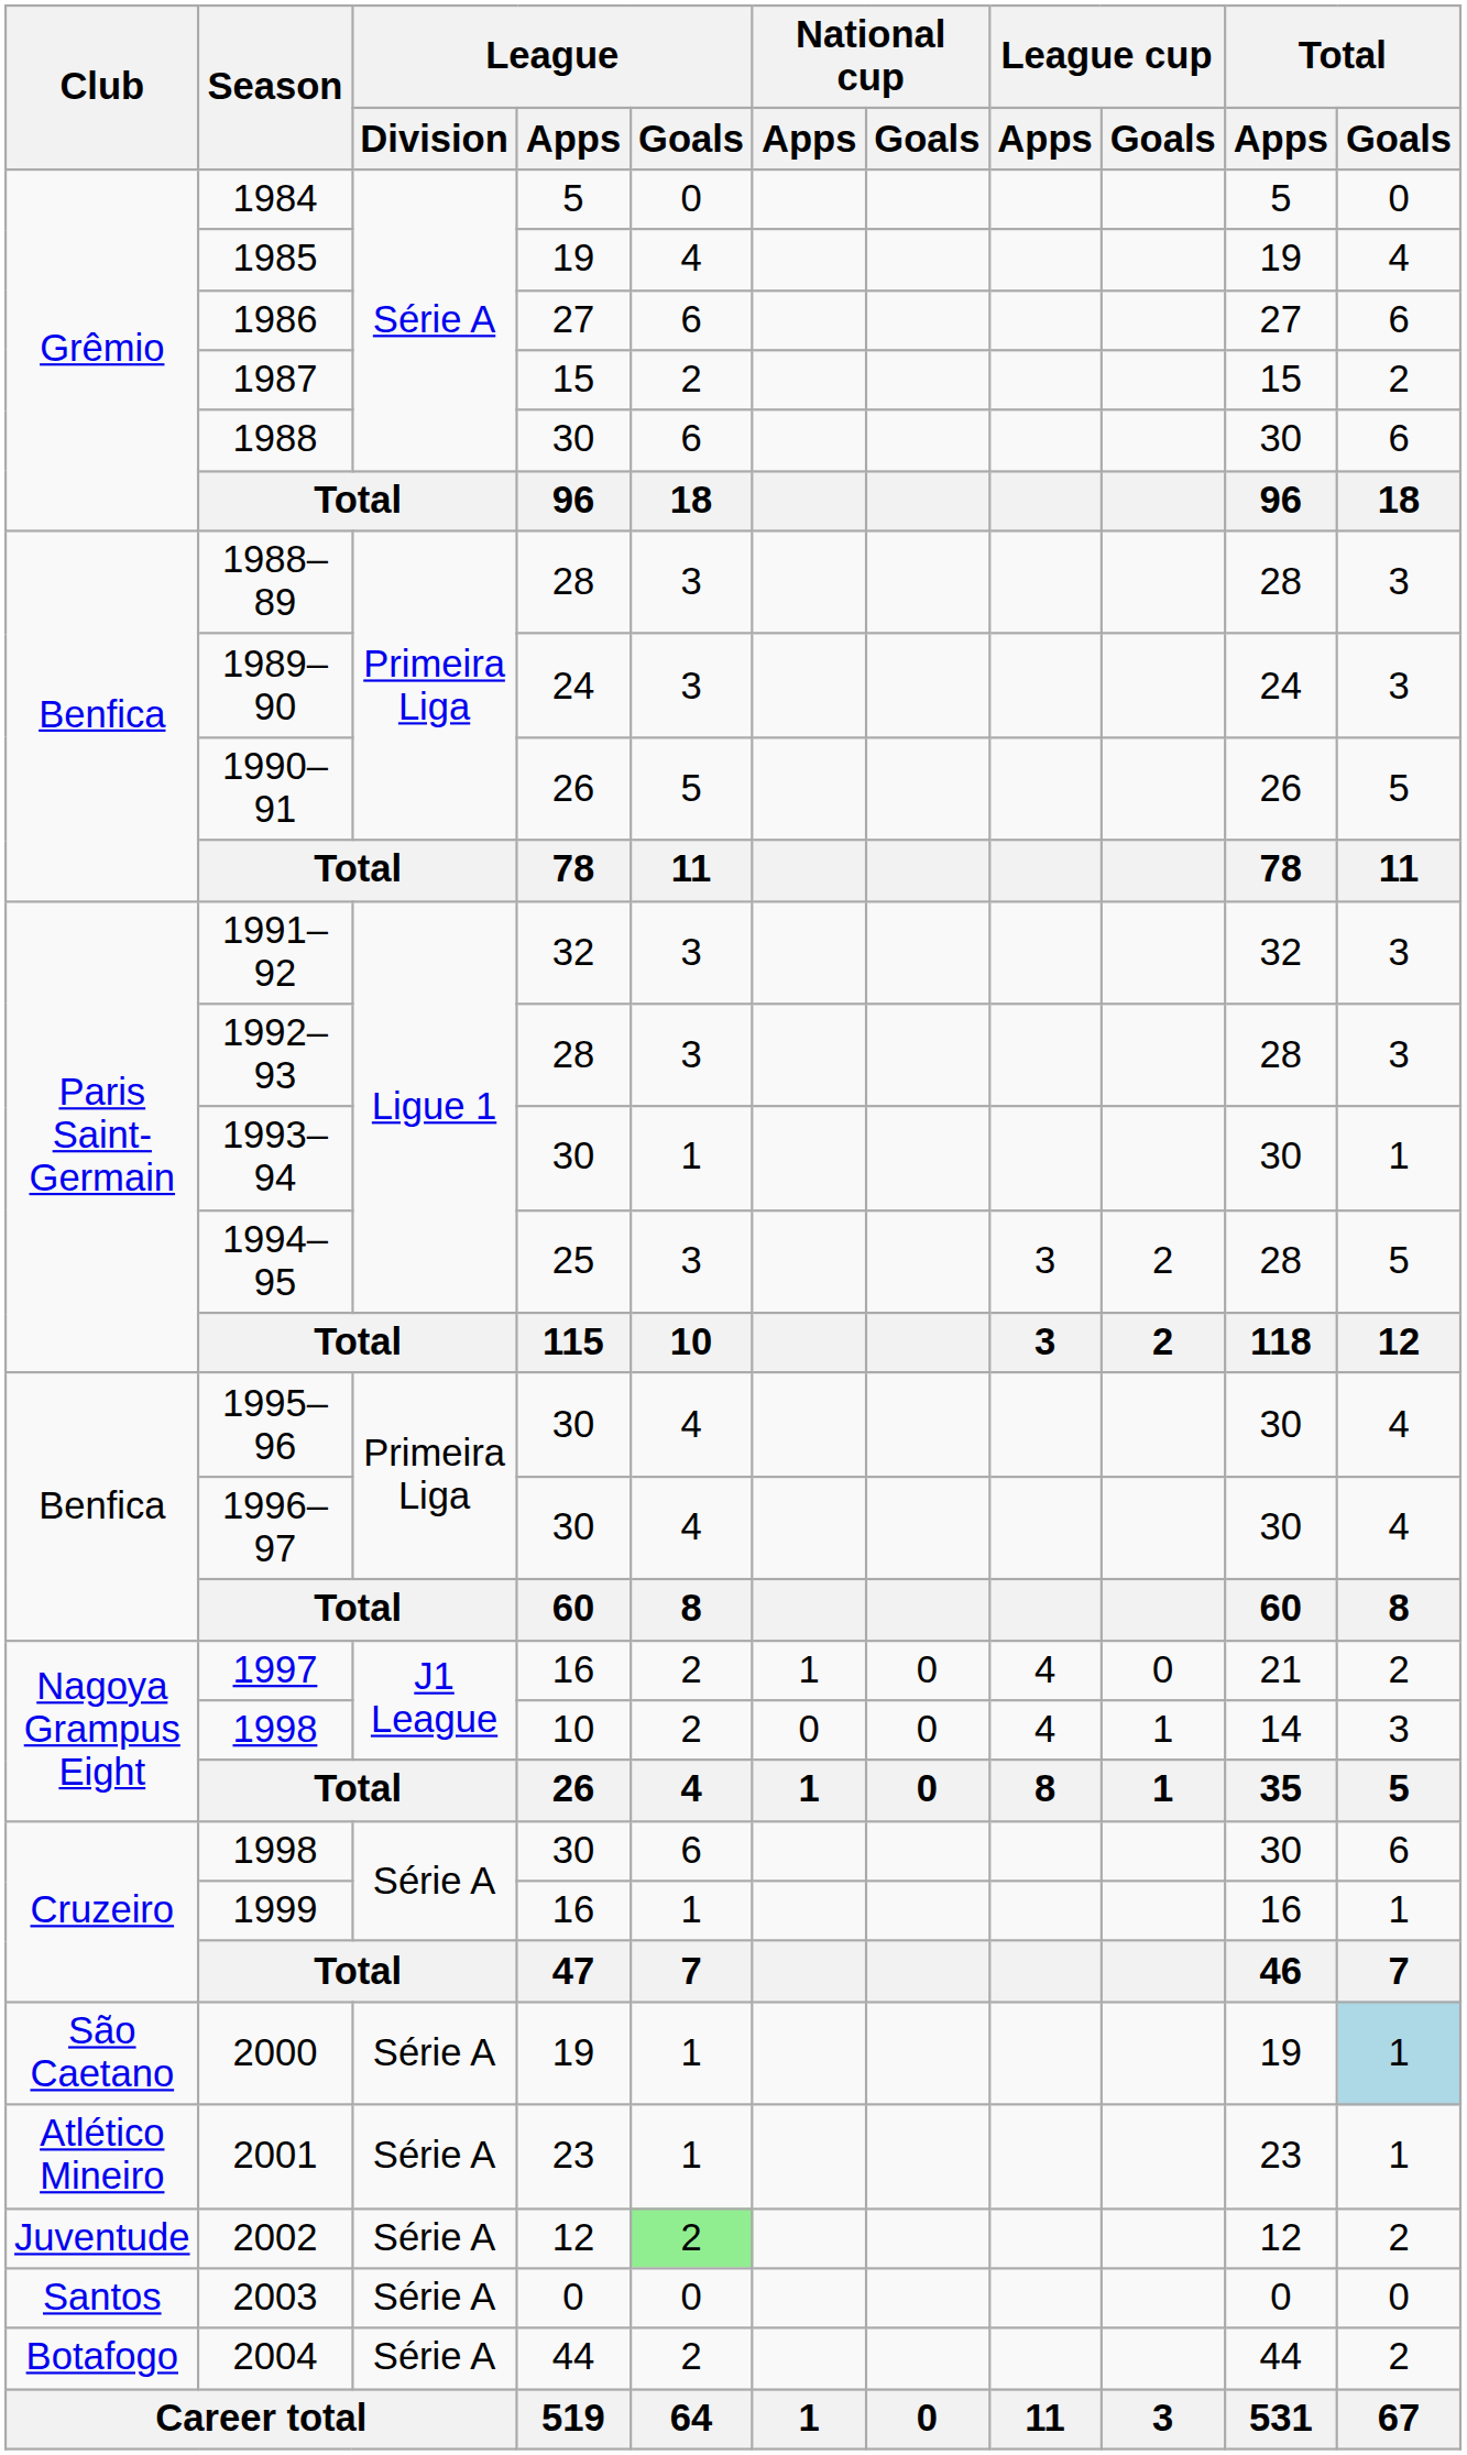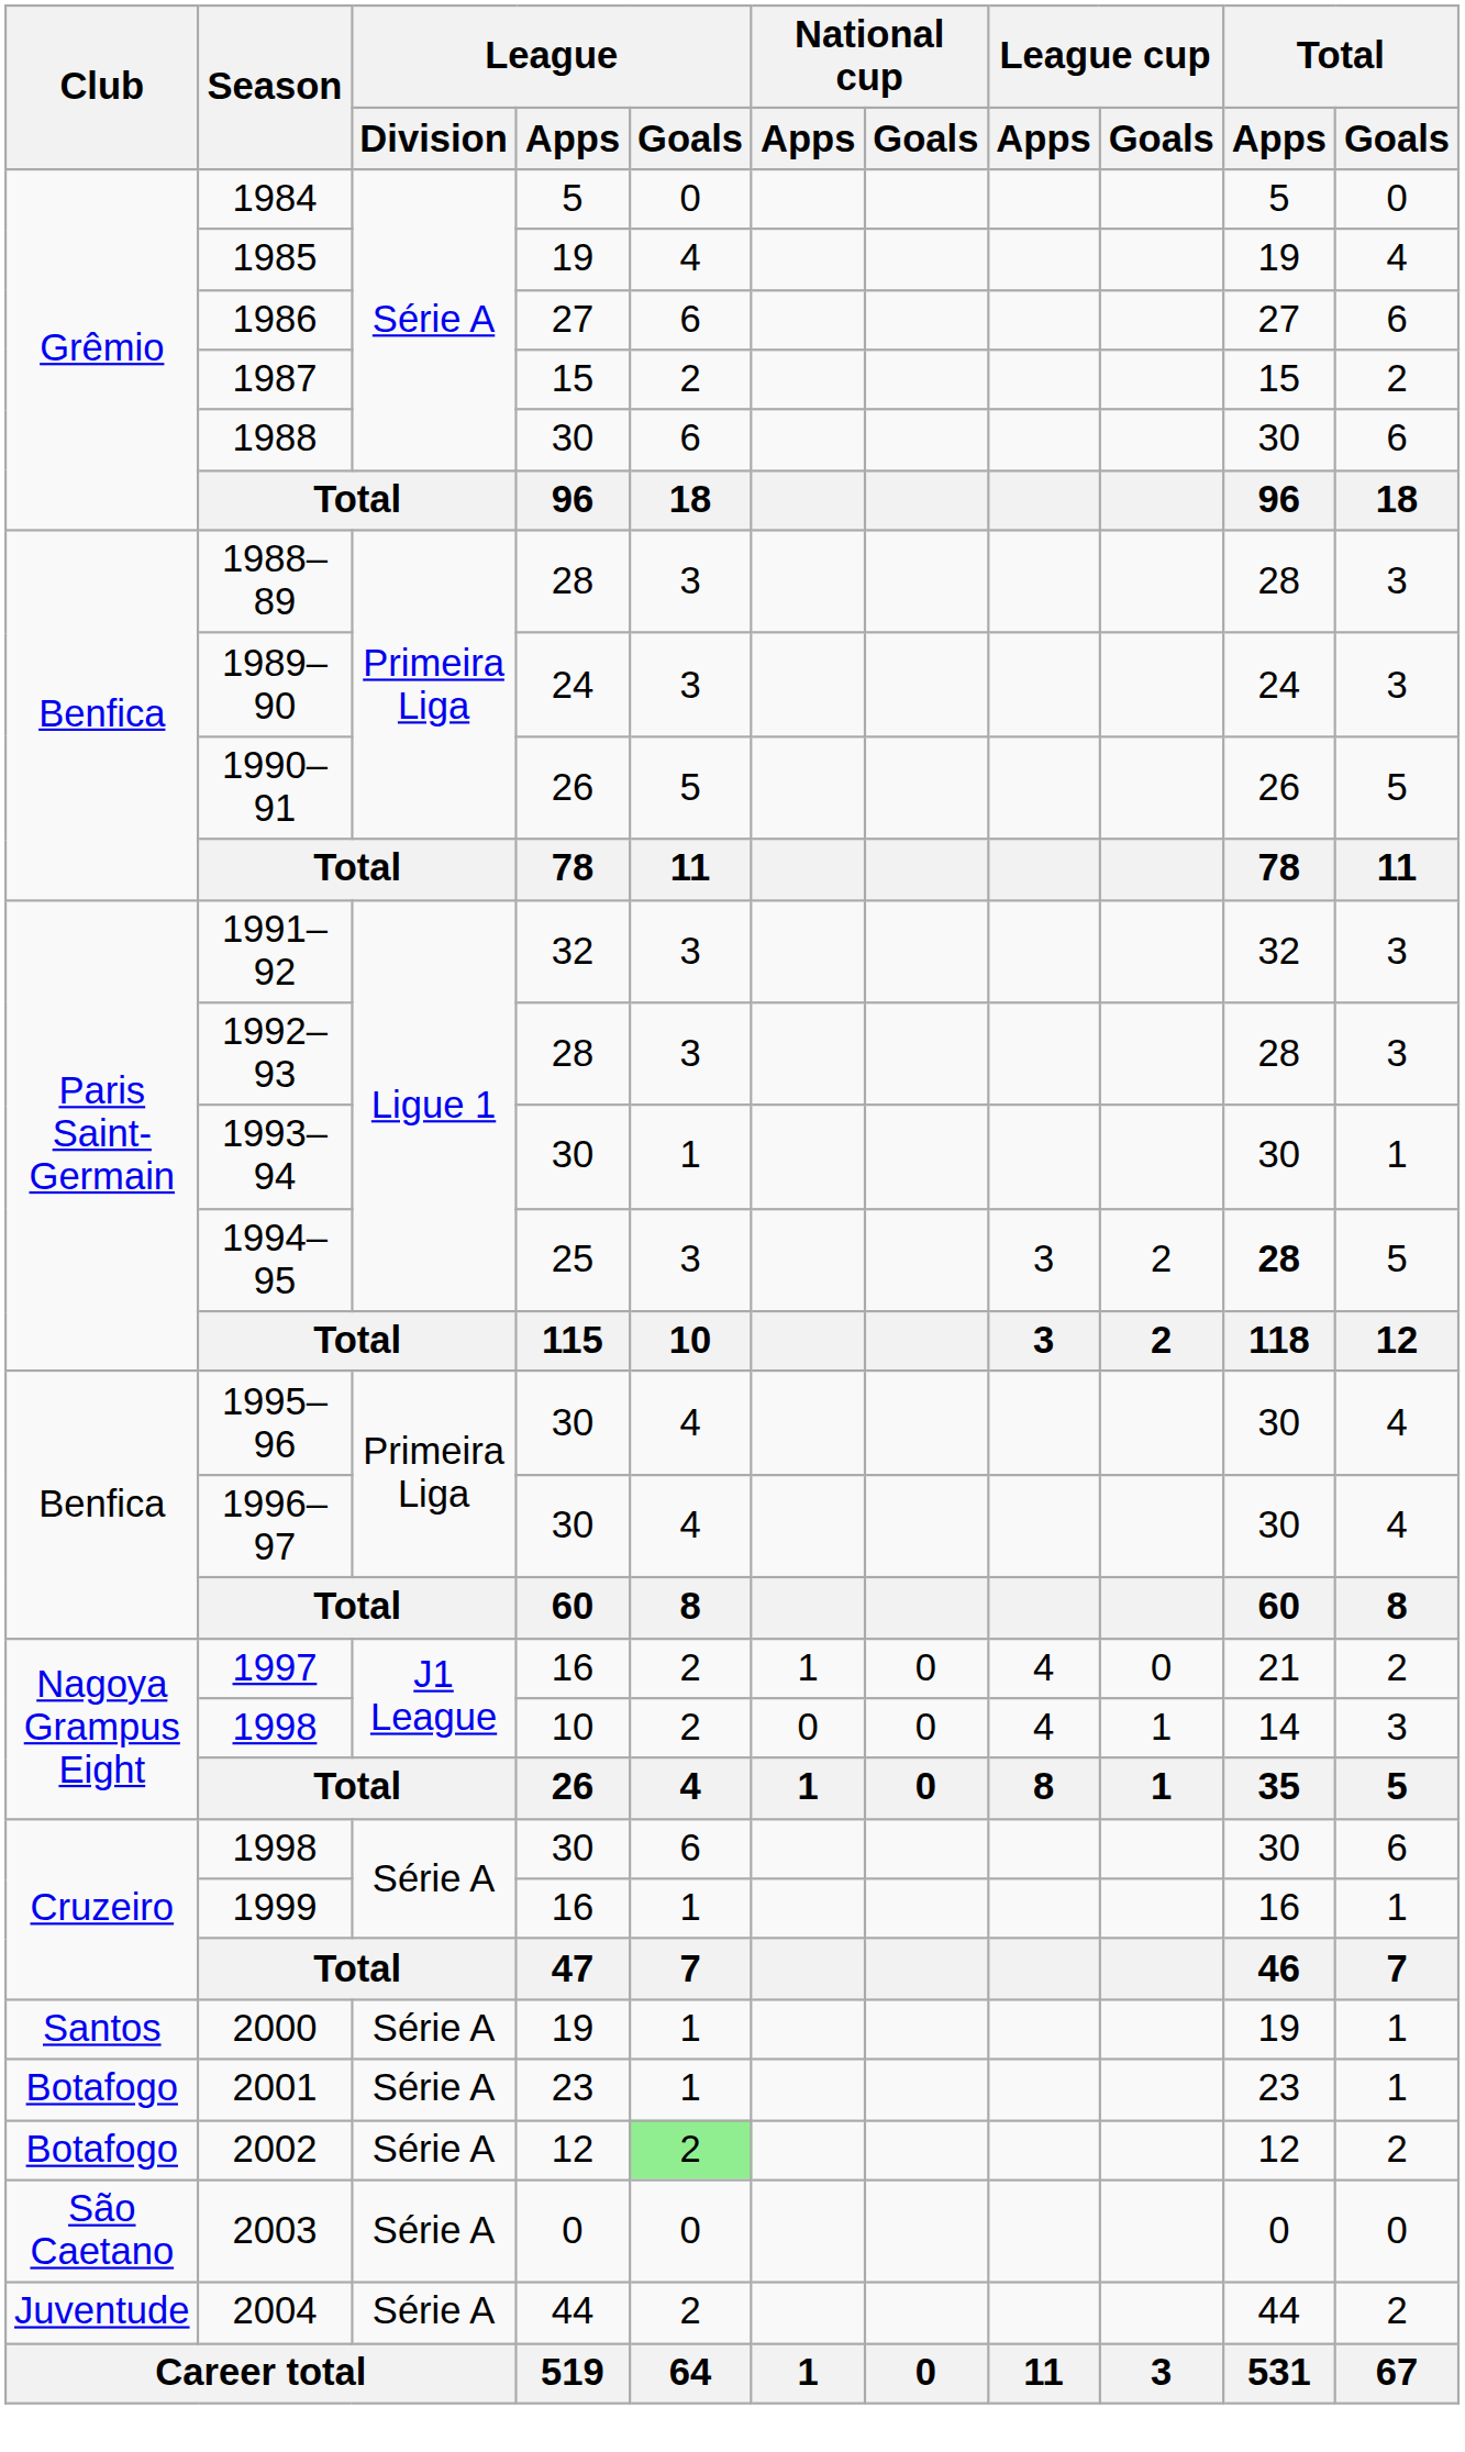1994–95 | Total / Apps: normal -> bold
2000 | Club: São Caetano -> Santos
2000 | Total / Goals: lightblue background -> no background
2001 | Club: Atlético Mineiro -> Botafogo
2002 | Club: Juventude -> Botafogo
2003 | Club: Santos -> São Caetano
2004 | Club: Botafogo -> Juventude
